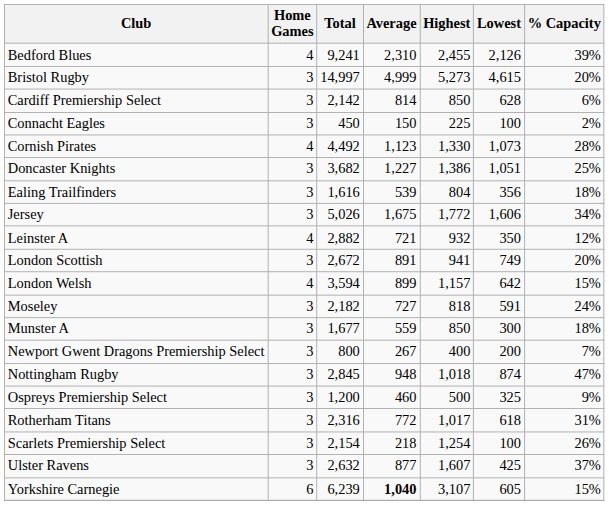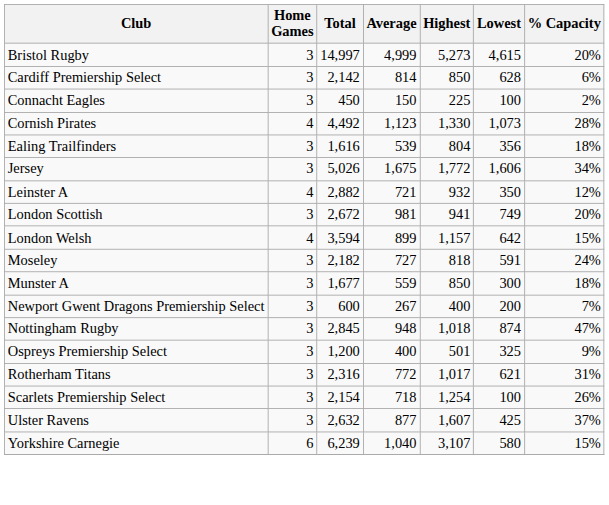- row: Bedford Blues | 4 | 9,241 | 2,310 | 2,455 | 2,126 | 39%
- row: Doncaster Knights | 3 | 3,682 | 1,227 | 1,386 | 1,051 | 25%
London Scottish | Average: 891 -> 981
Newport Gwent Dragons Premiership Select | Total: 800 -> 600
Ospreys Premiership Select | Average: 460 -> 400
Ospreys Premiership Select | Highest: 500 -> 501
Rotherham Titans | Lowest: 618 -> 621
Scarlets Premiership Select | Average: 218 -> 718
Yorkshire Carnegie | Average: bold -> normal
Yorkshire Carnegie | Lowest: 605 -> 580
